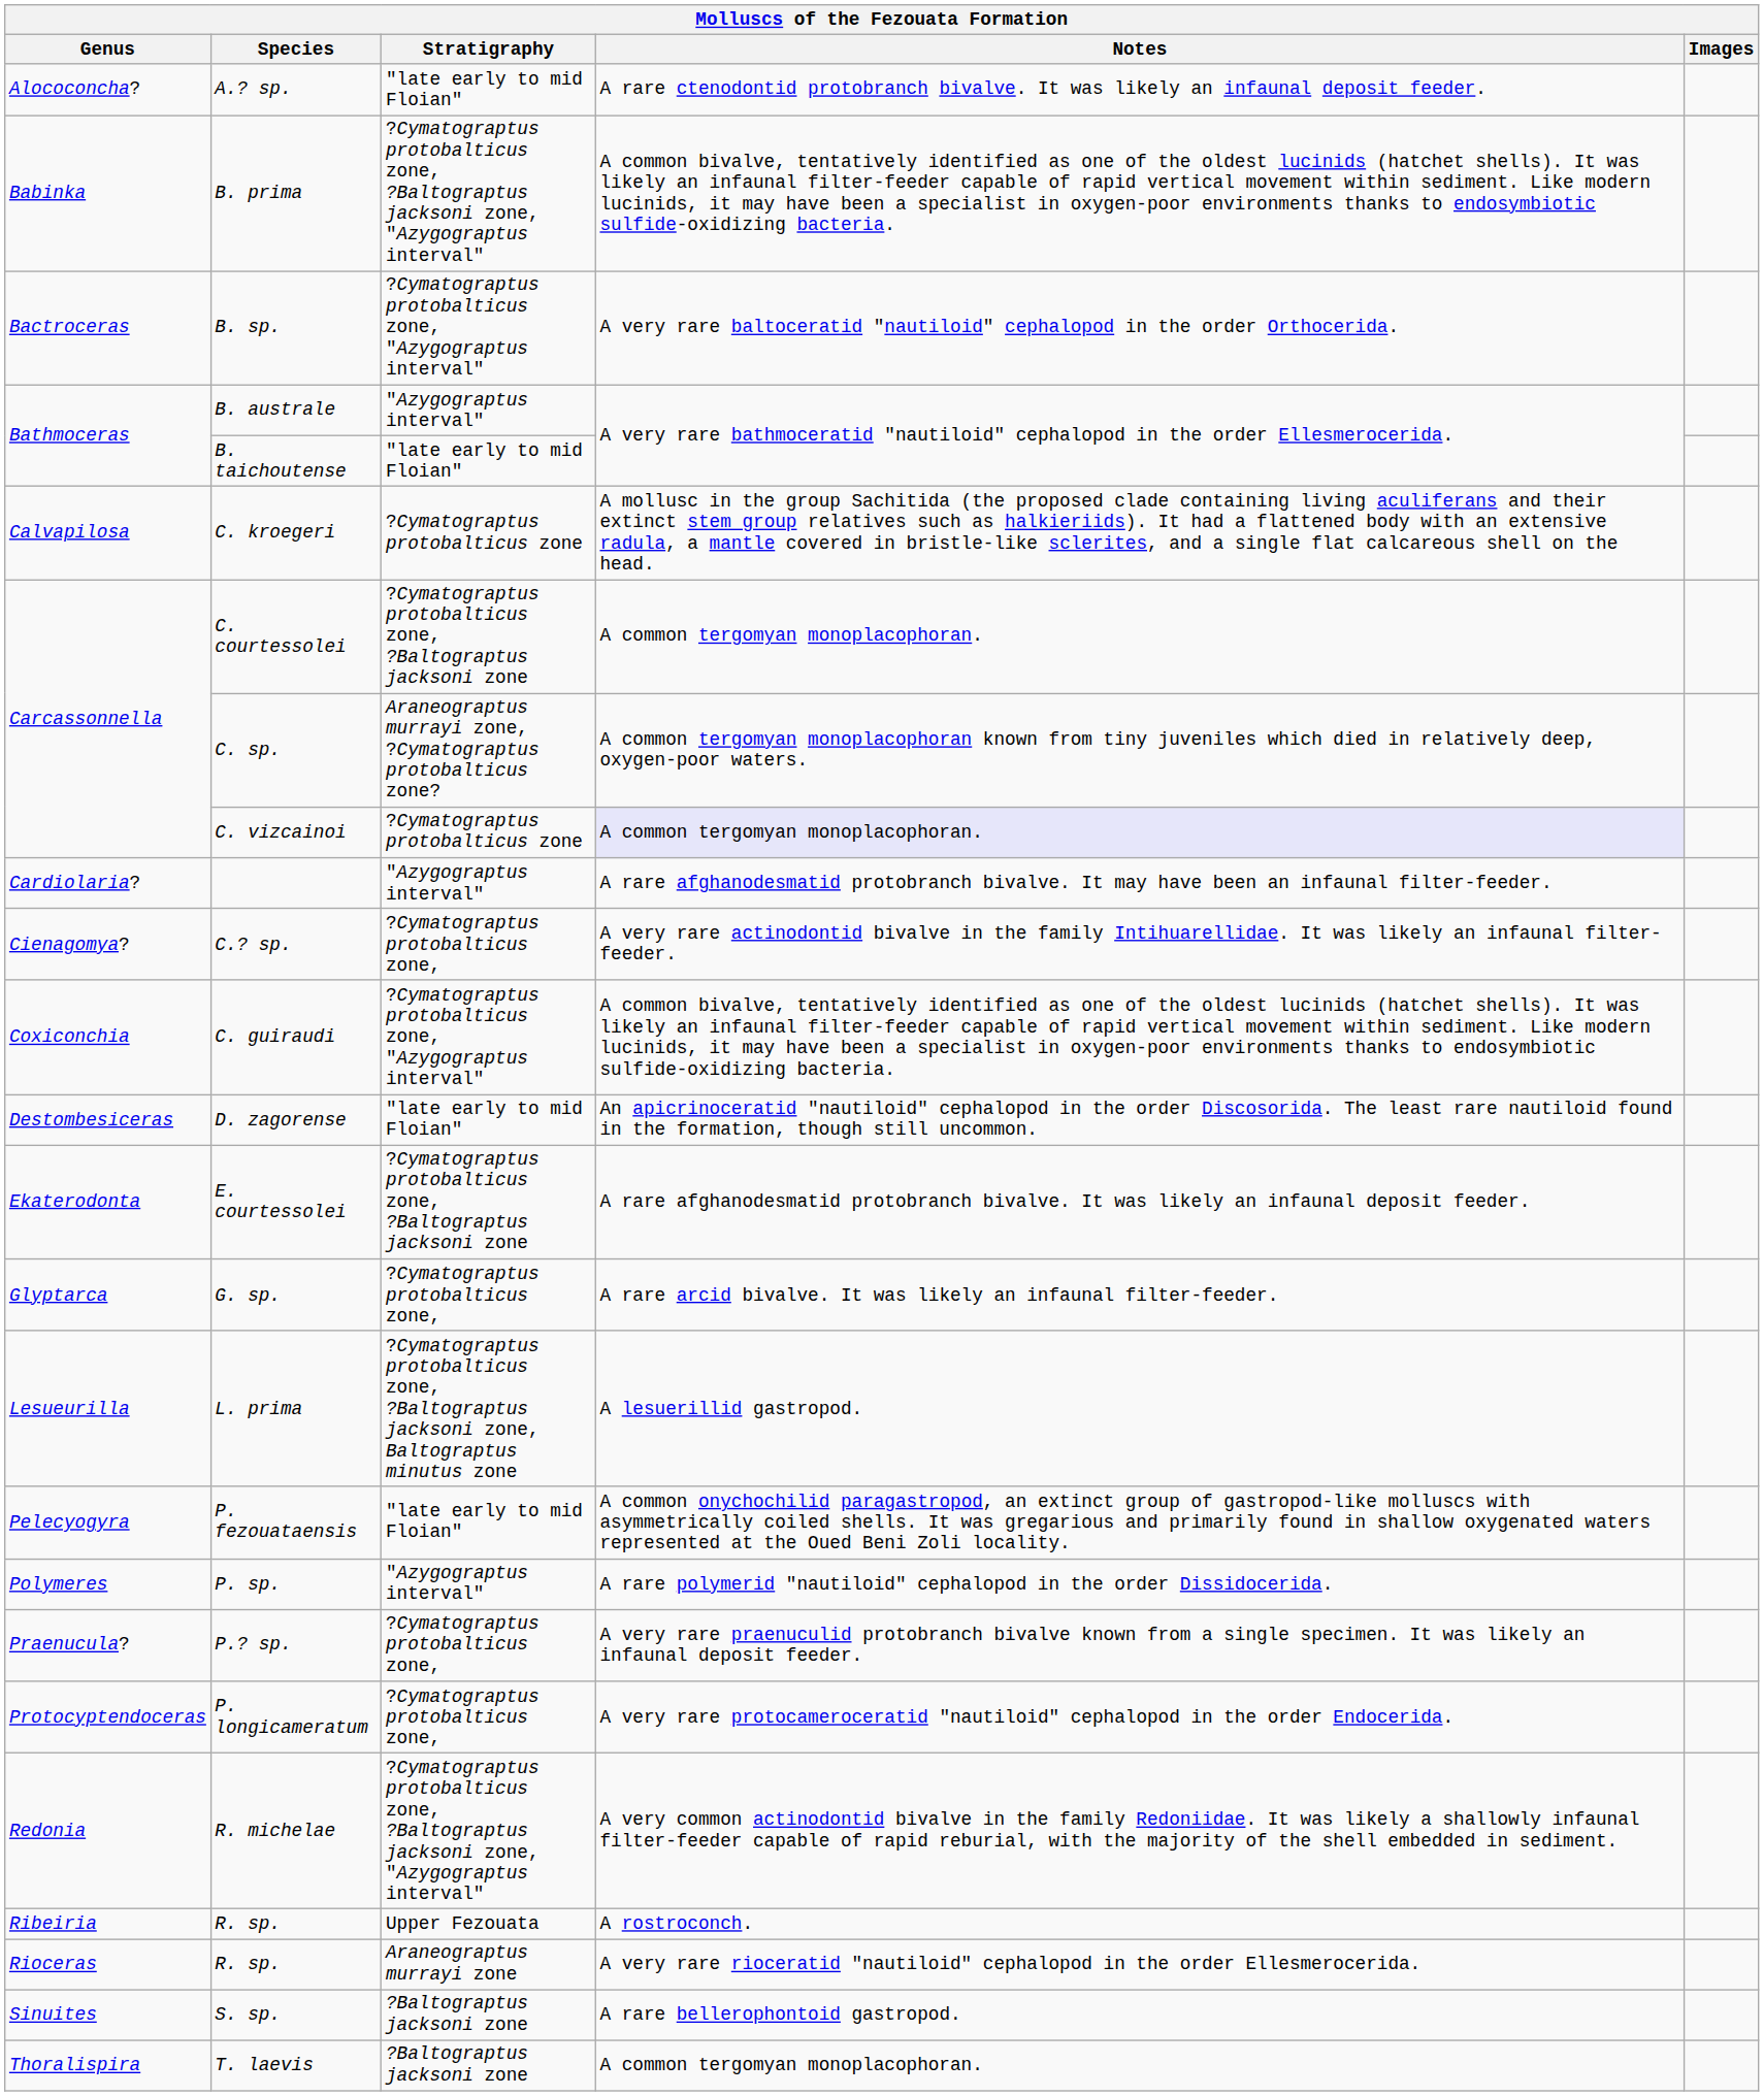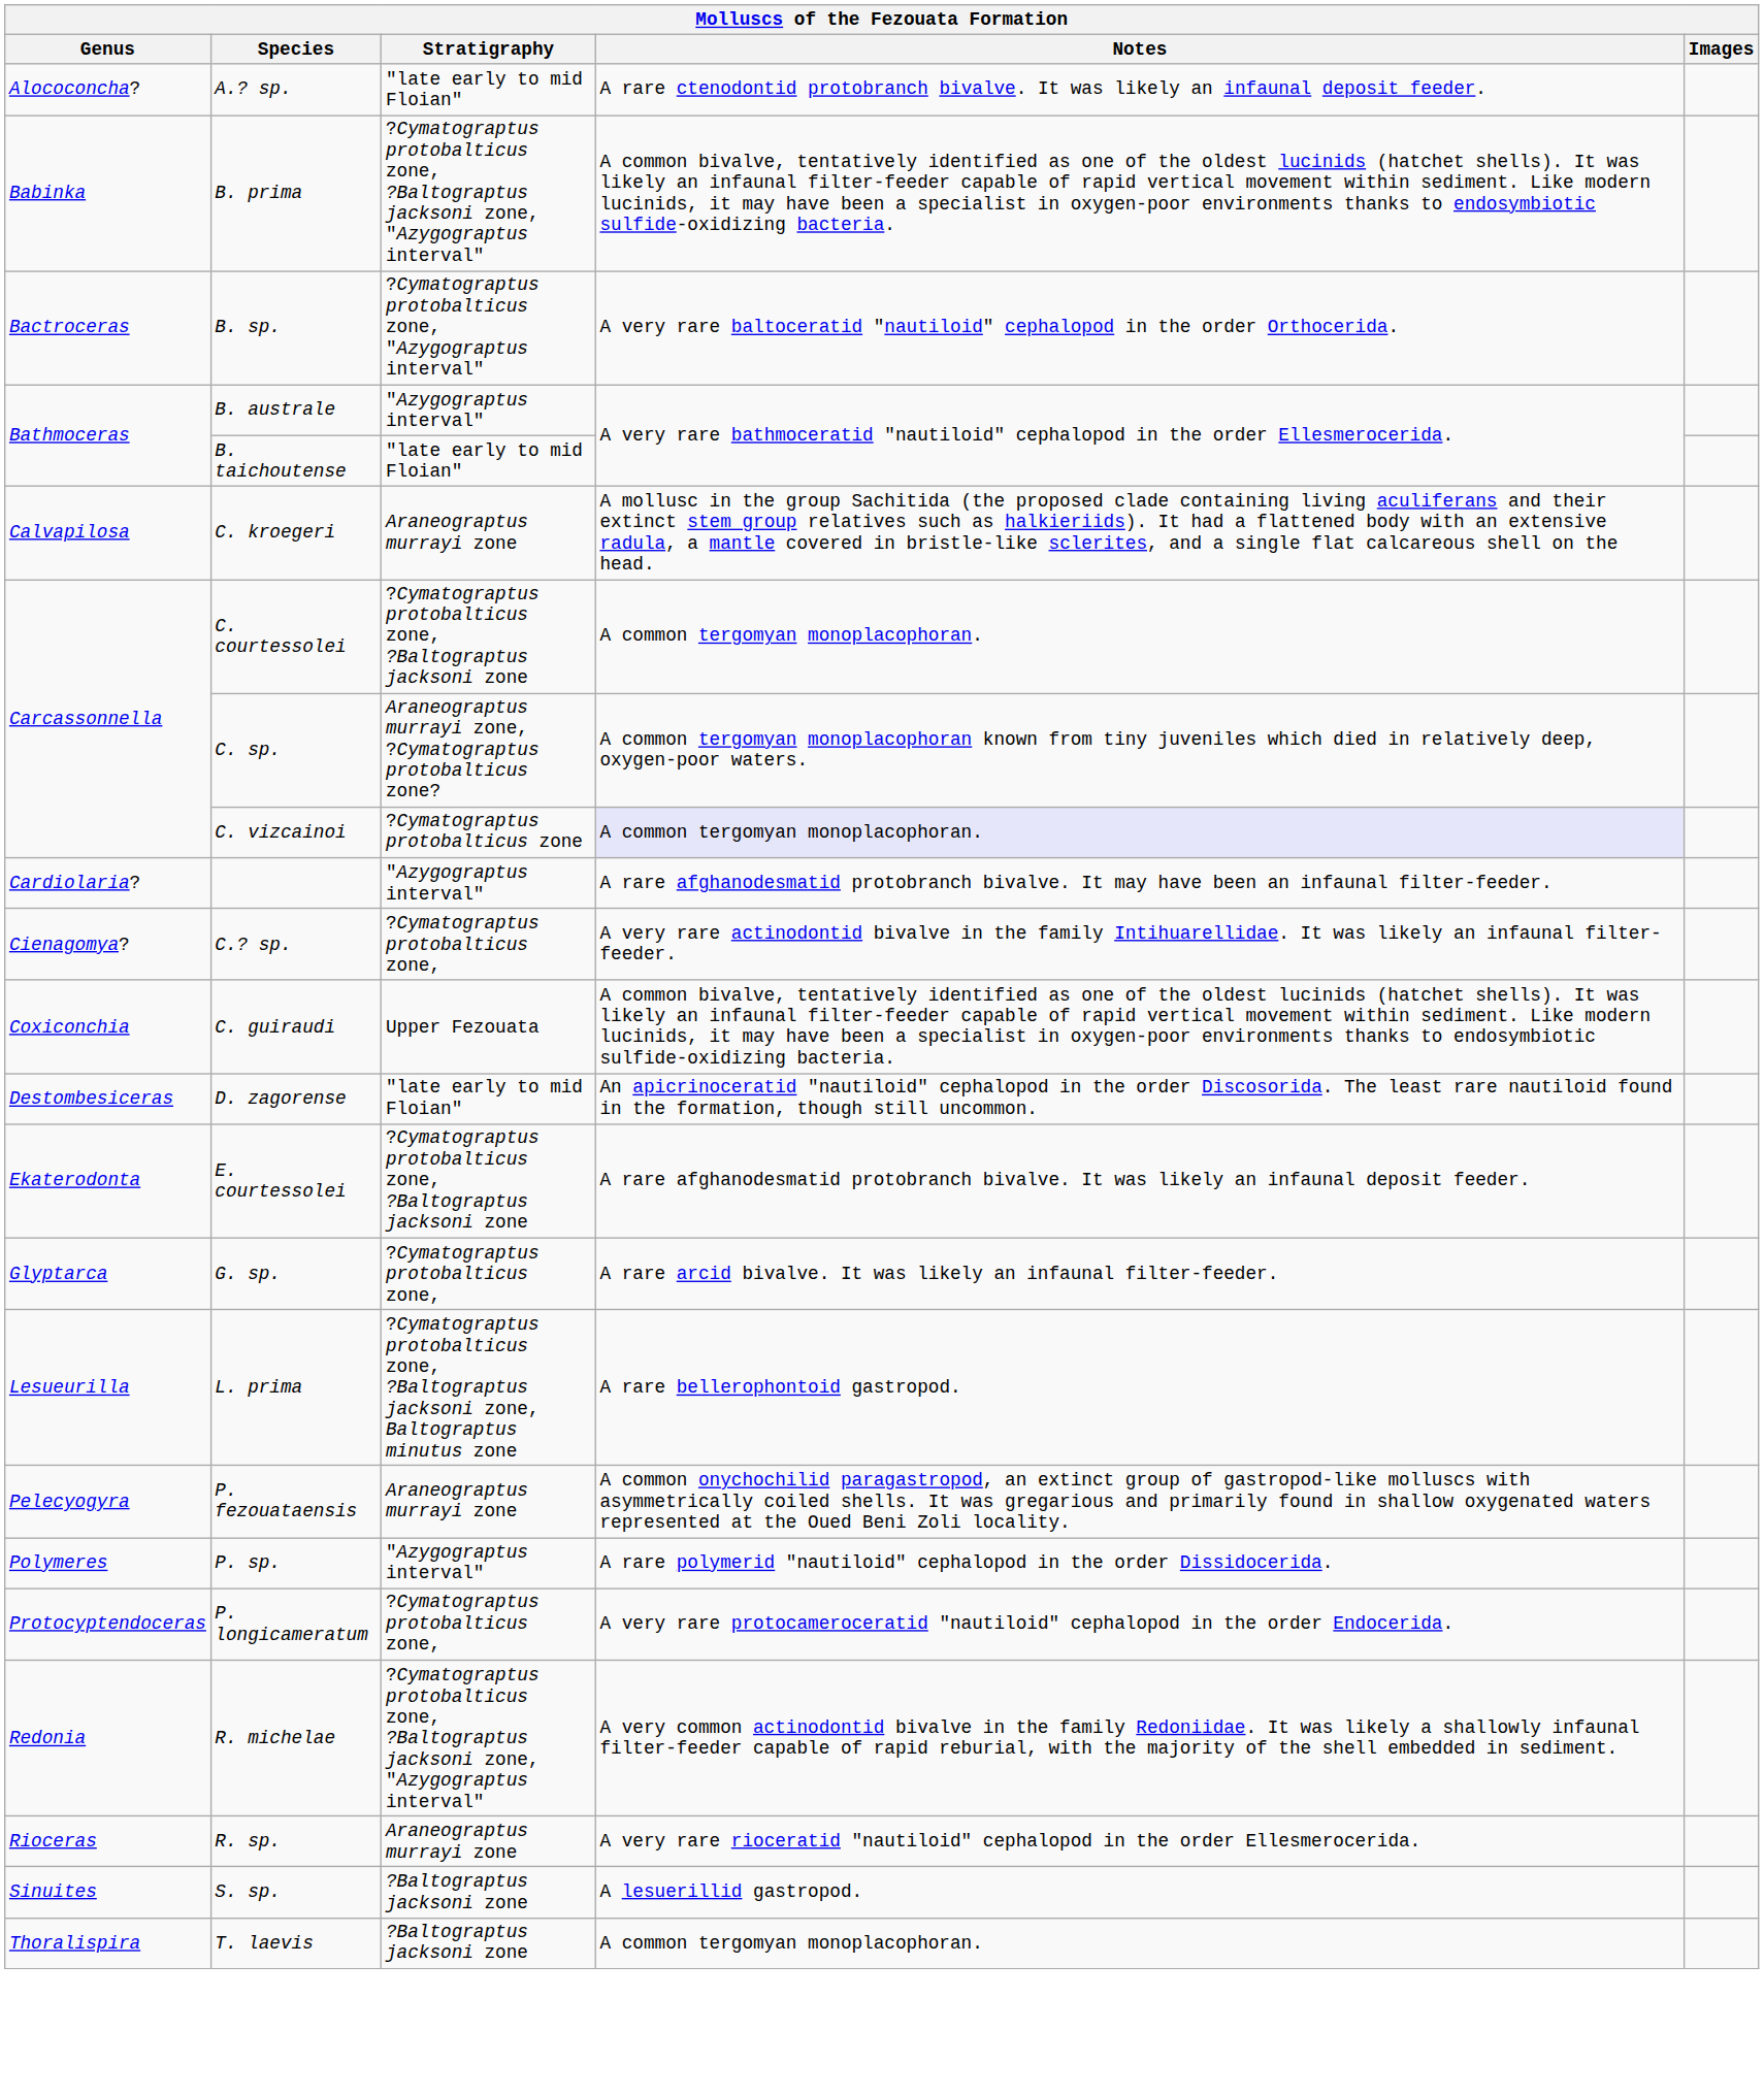C. kroegeri | Stratigraphy: ?Cymatograptus protobalticus zone -> Araneograptus murrayi zone
C. guiraudi | Stratigraphy: ?Cymatograptus protobalticus zone, "Azygograptus interval" -> Upper Fezouata
L. prima | Notes: A lesuerillid gastropod. -> A rare bellerophontoid gastropod.
P. fezouataensis | Stratigraphy: "late early to mid Floian" -> Araneograptus murrayi zone
- row: Praenucula? | P.? sp. | ?Cymatograptus protobalticus zone, | A very rare praenuculid protobranch bivalve known from a single specimen. It was likely an infaunal deposit feeder.
- row: Ribeiria | R. sp. | Upper Fezouata | A rostroconch.
S. sp. | Notes: A rare bellerophontoid gastropod. -> A lesuerillid gastropod.
